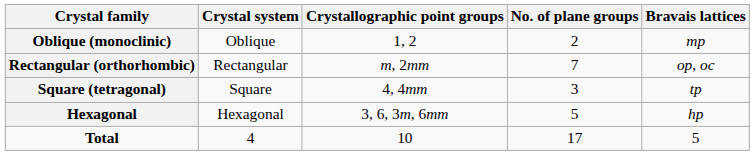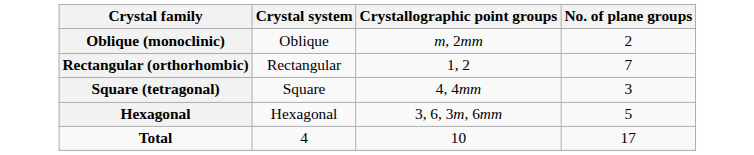- column: Bravais lattices | mp | op, oc | tp | hp | 5
Oblique (monoclinic) | Crystallographic point groups: 1, 2 -> m, 2mm
Rectangular (orthorhombic) | Crystallographic point groups: m, 2mm -> 1, 2
